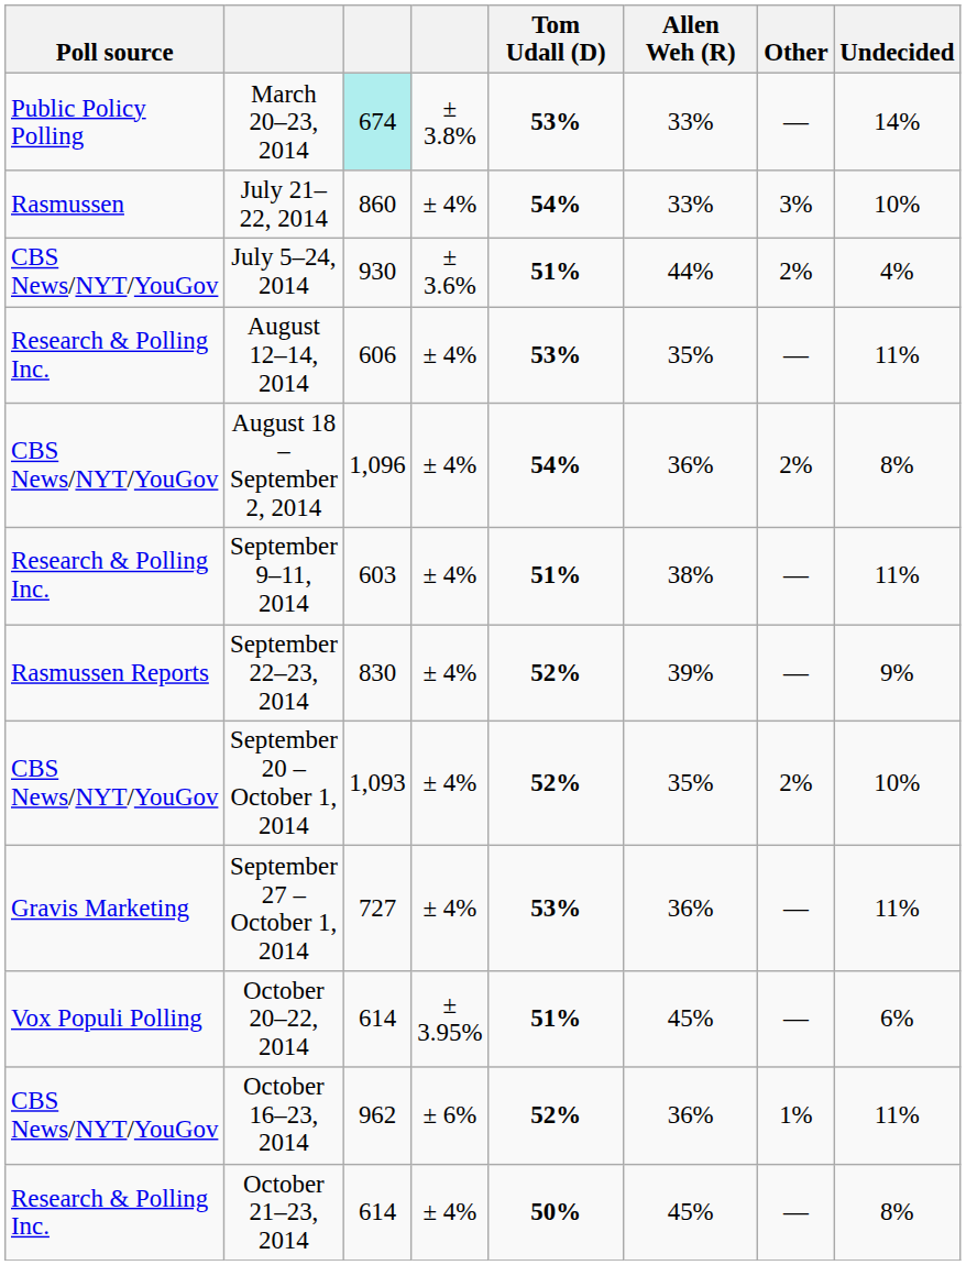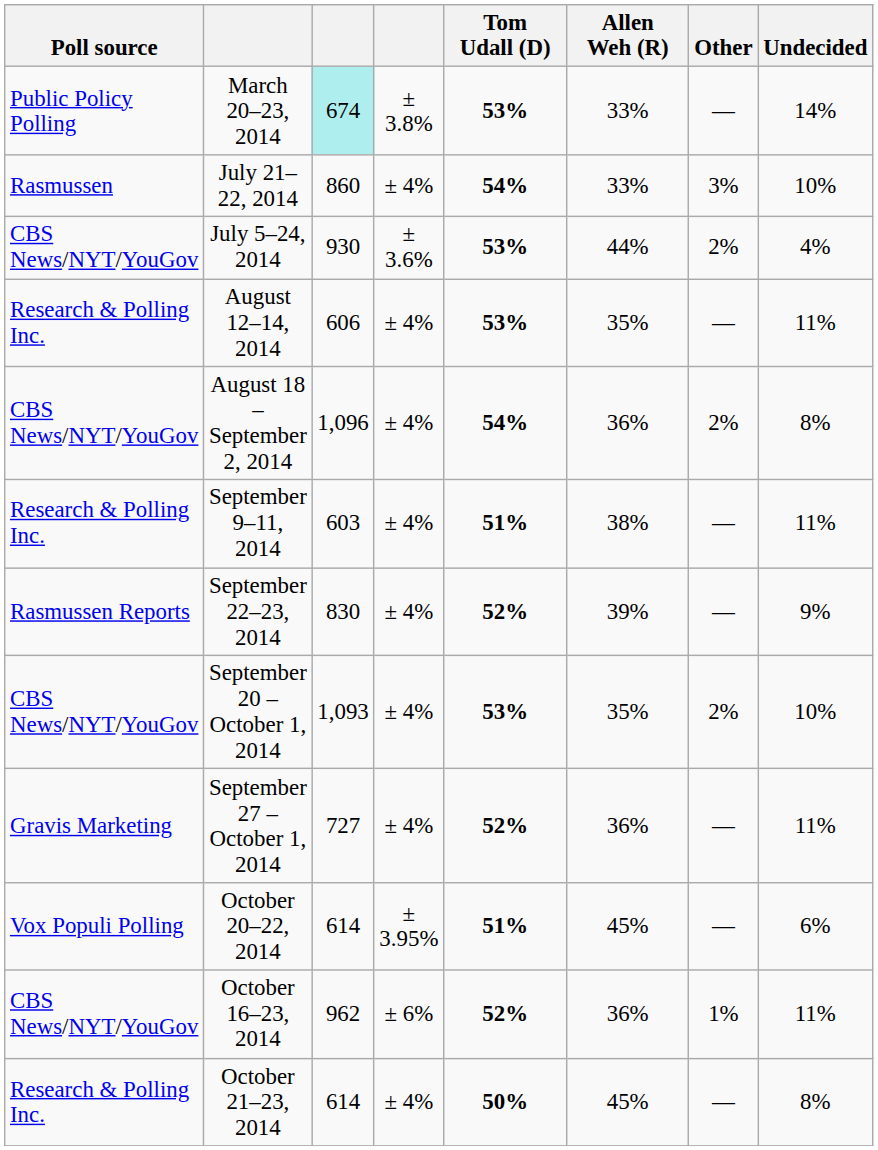July 5–24, 2014 | Tom Udall (D): 51% -> 53%
September 20 – October 1, 2014 | Tom Udall (D): 52% -> 53%
September 27 – October 1, 2014 | Tom Udall (D): 53% -> 52%
